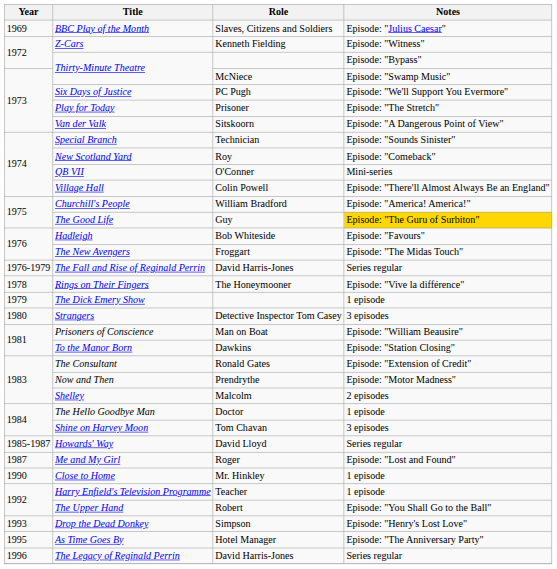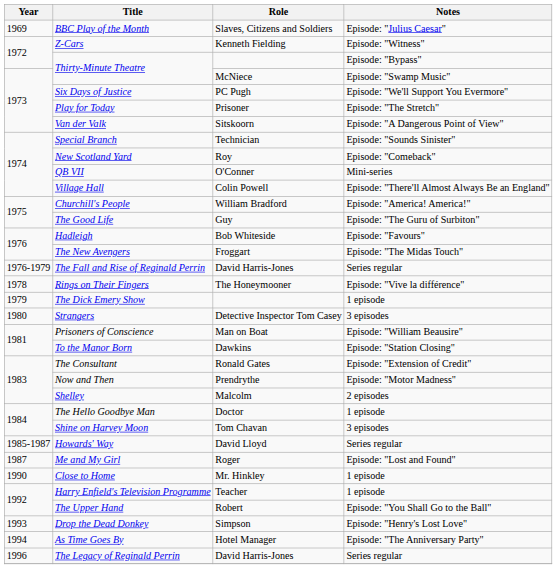The Good Life | Notes: gold background -> no background
As Time Goes By | Year: 1995 -> 1994
